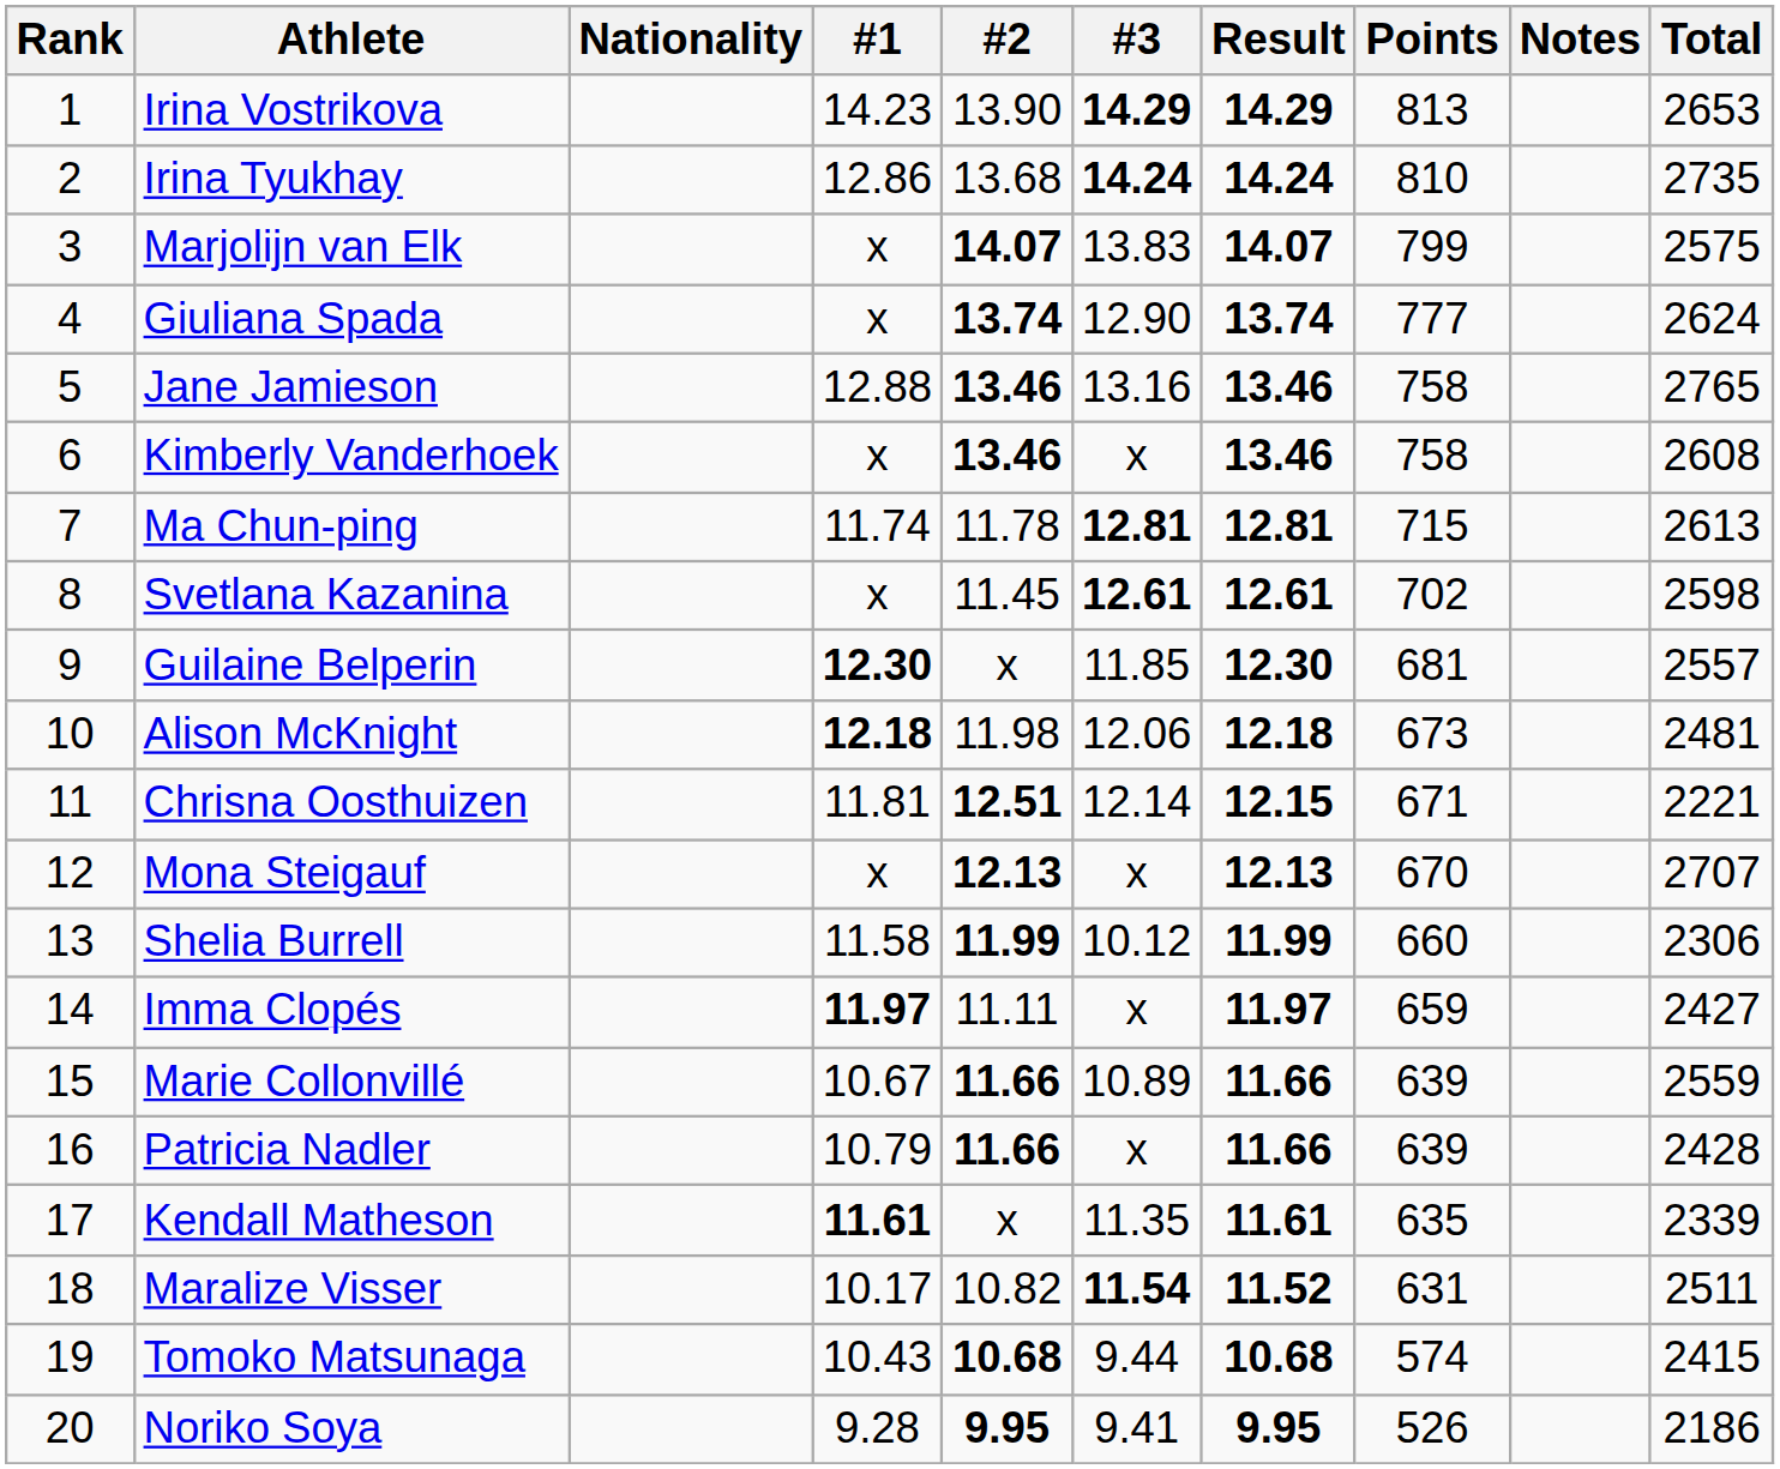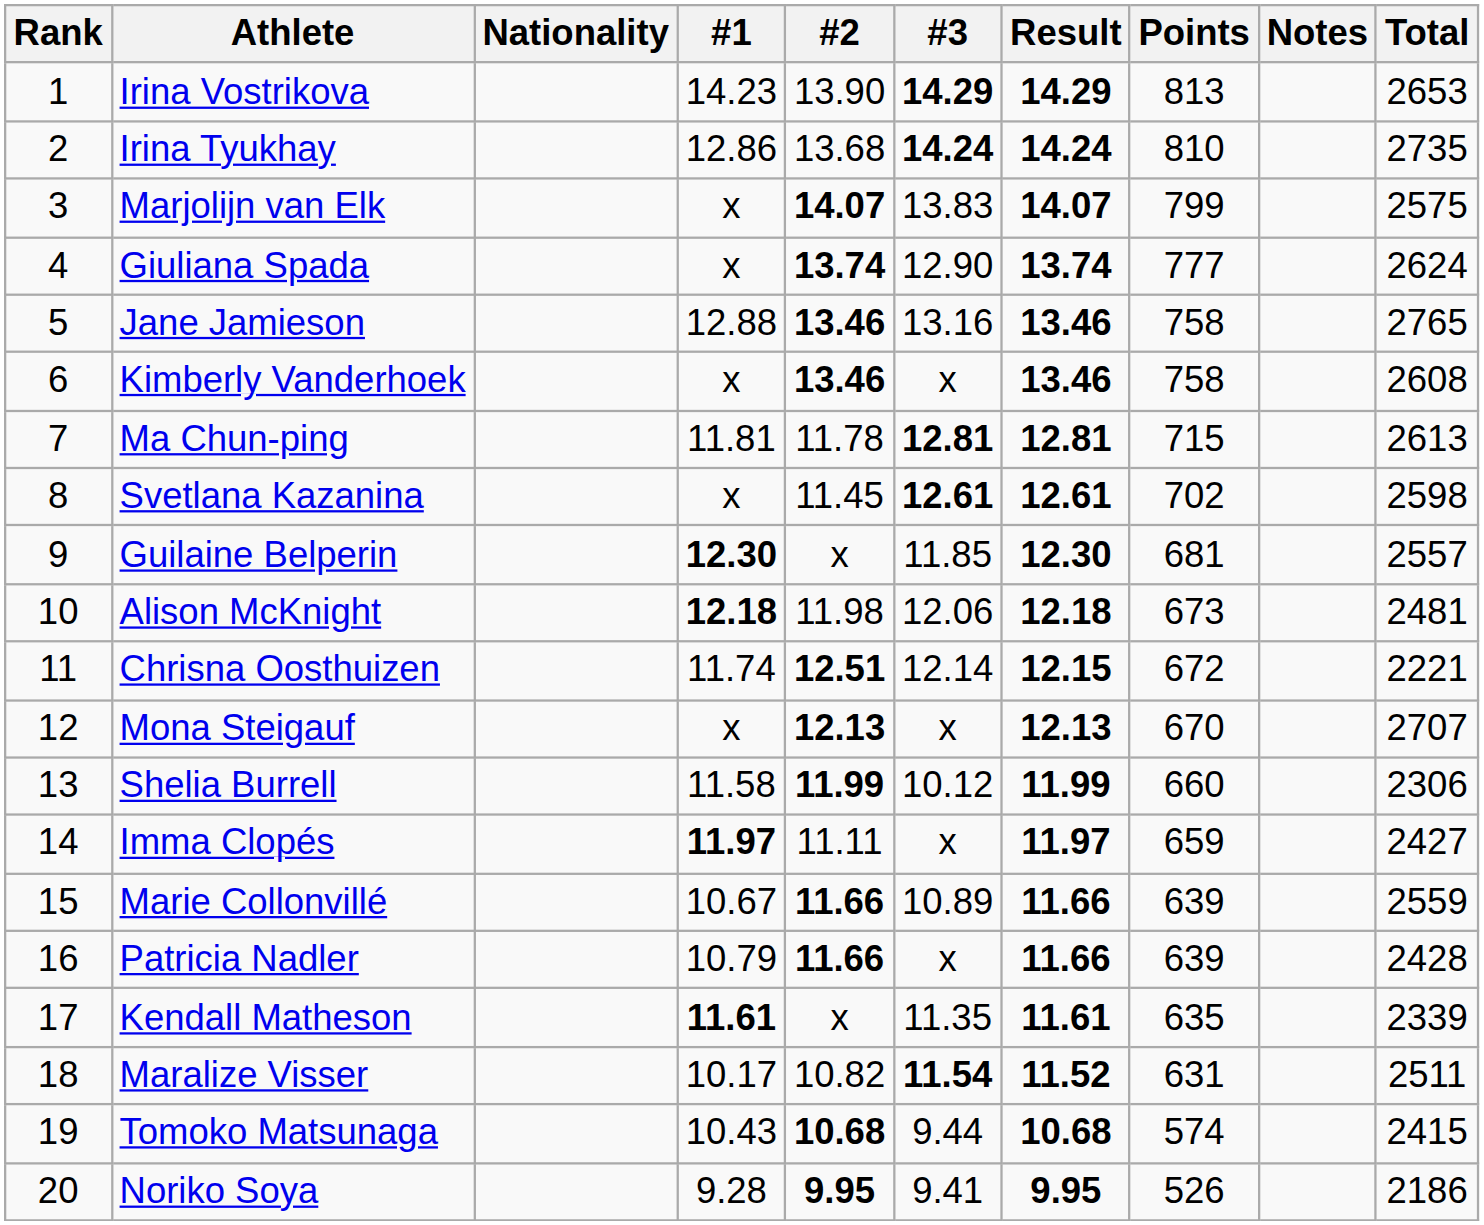Ma Chun-ping | #1: 11.74 -> 11.81
Chrisna Oosthuizen | #1: 11.81 -> 11.74
Chrisna Oosthuizen | Points: 671 -> 672
